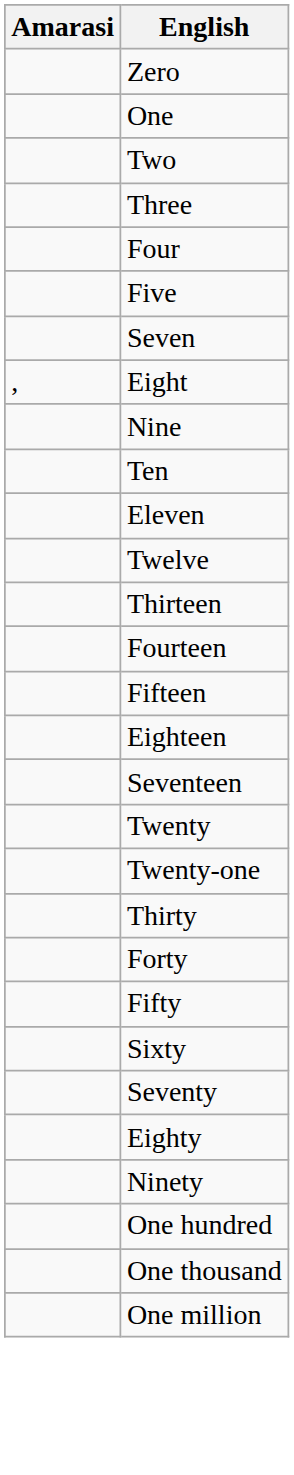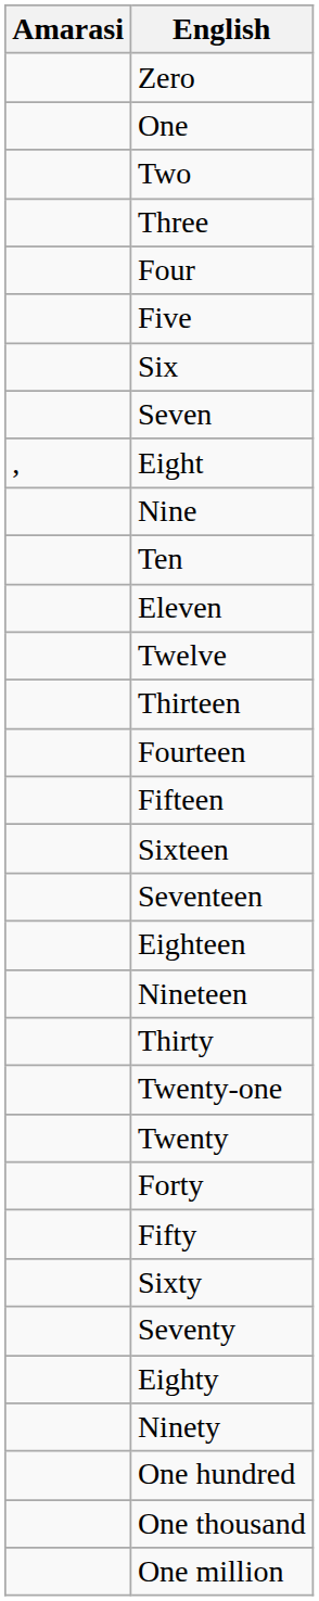+ row: Six
+ row: Sixteen
rows swapped: Seventeen <-> Eighteen
+ row: Nineteen
rows swapped: Twenty <-> Thirty
